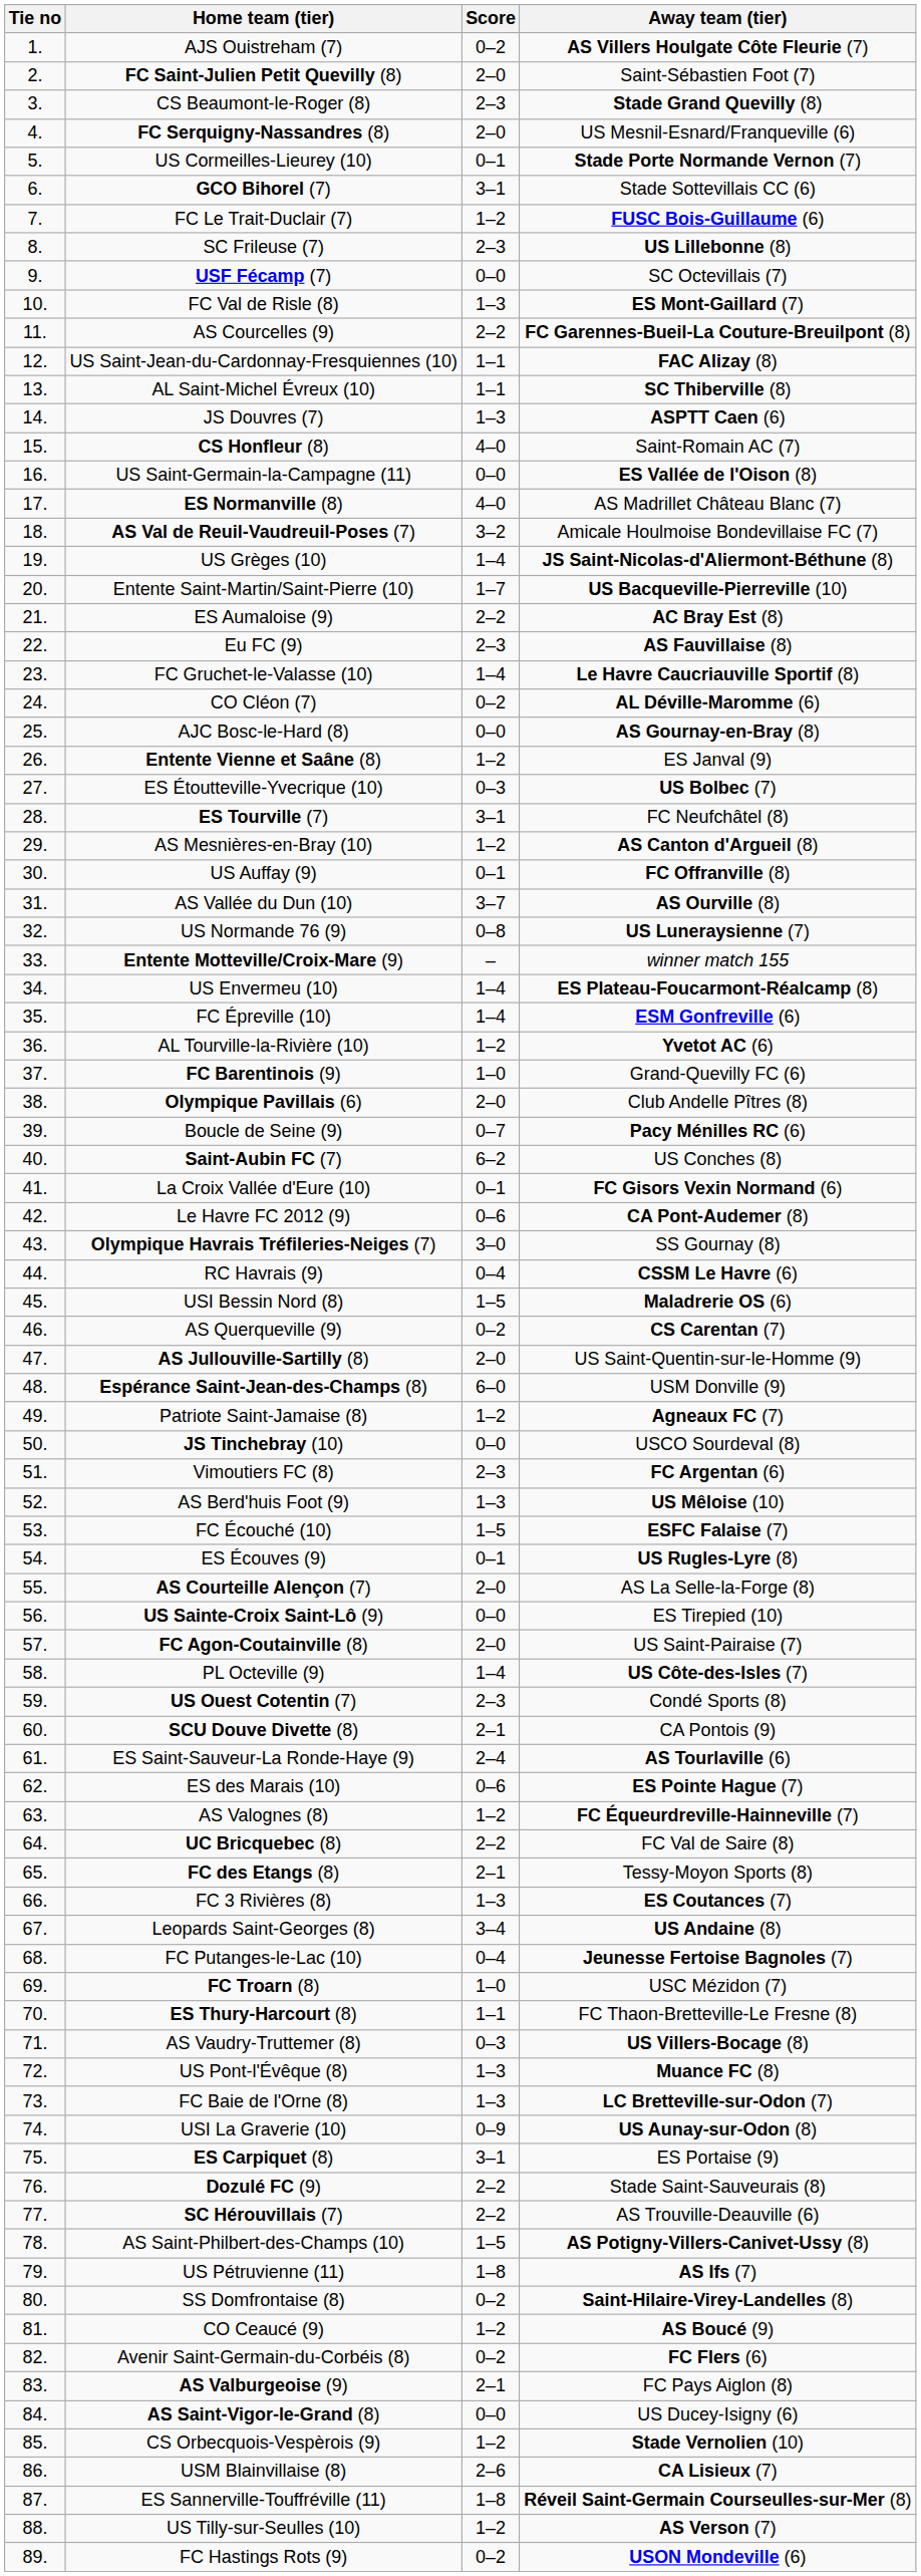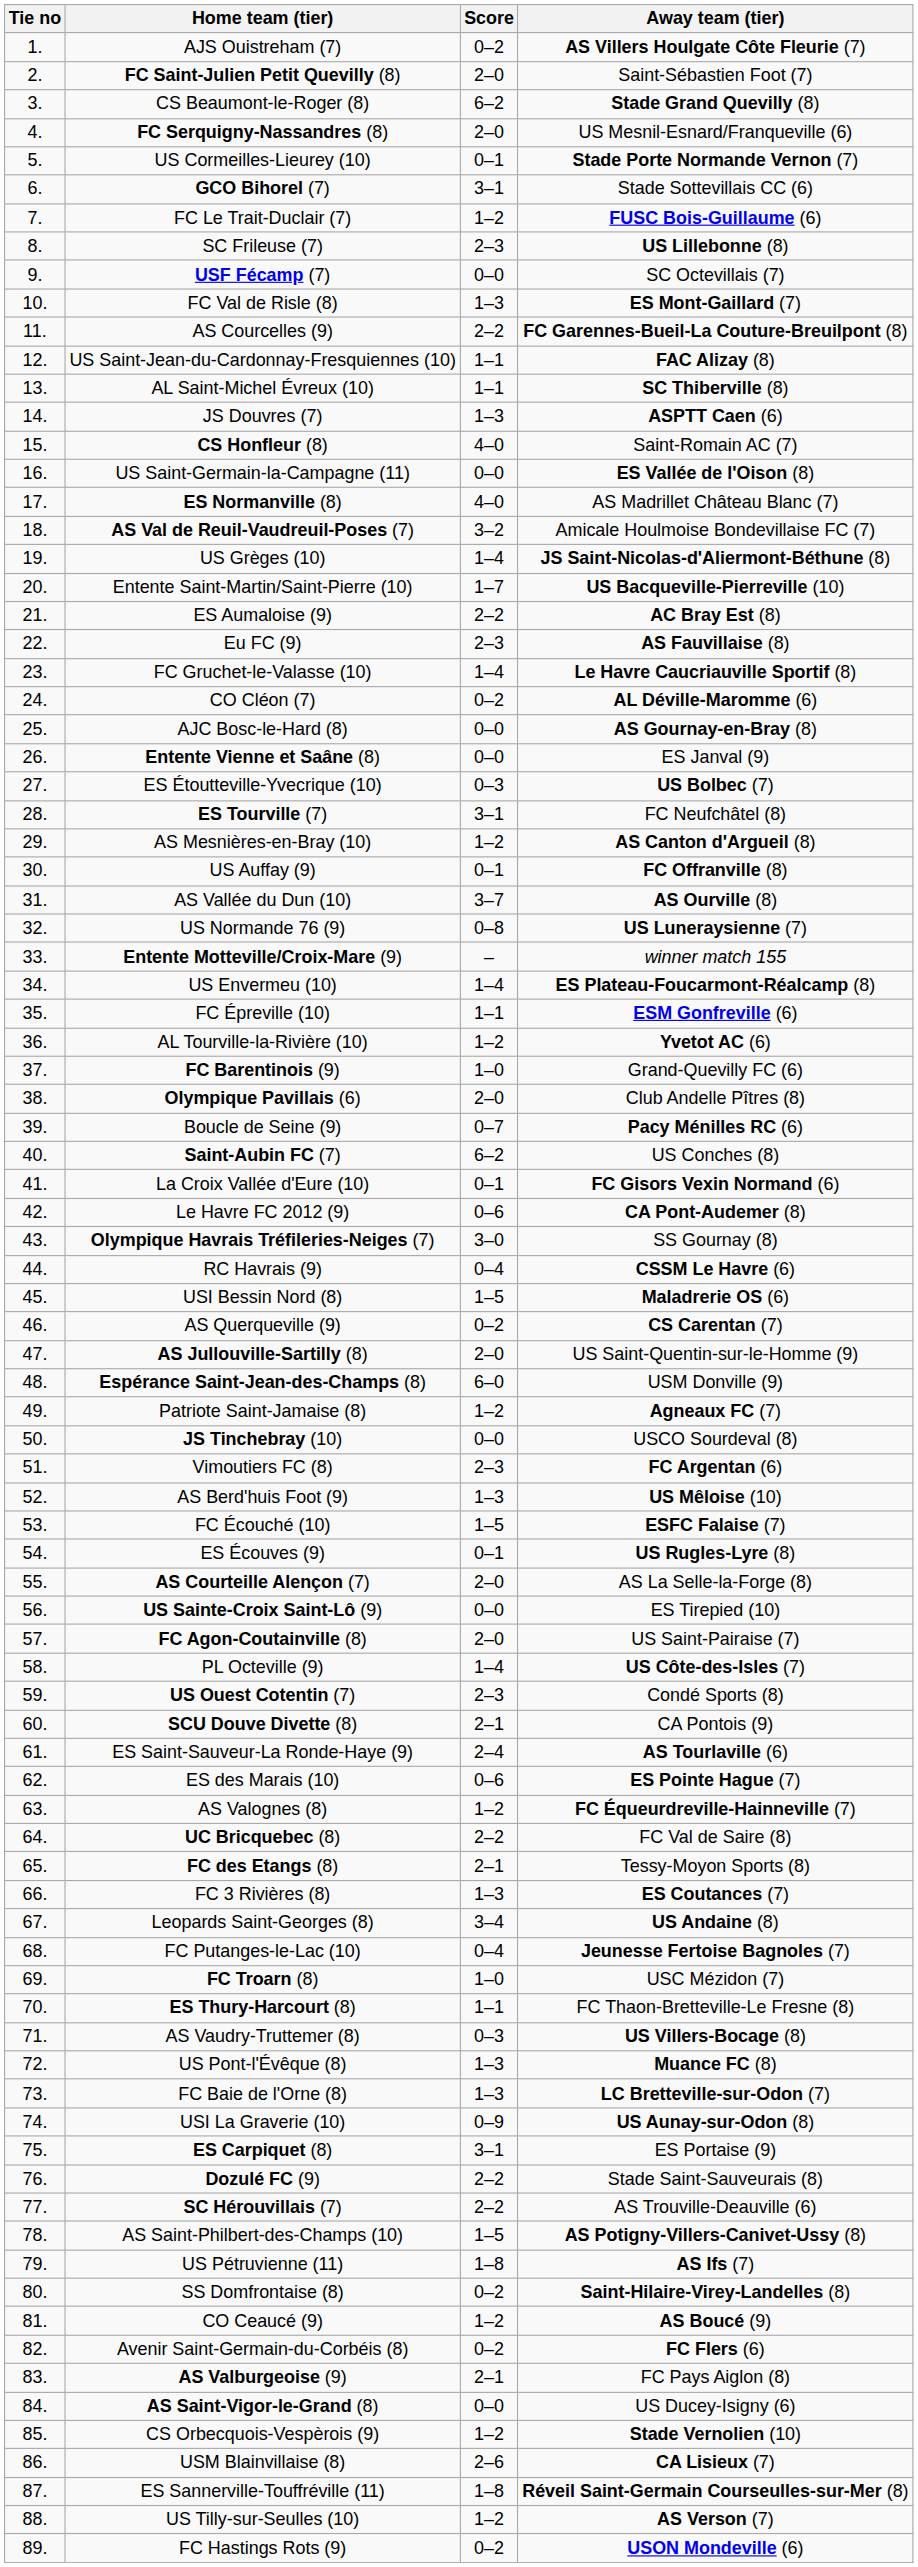CS Beaumont-le-Roger (8) | Score: 2–3 -> 6–2
Entente Vienne et Saâne (8) | Score: 1–2 -> 0–0
FC Épreville (10) | Score: 1–4 -> 1–1
